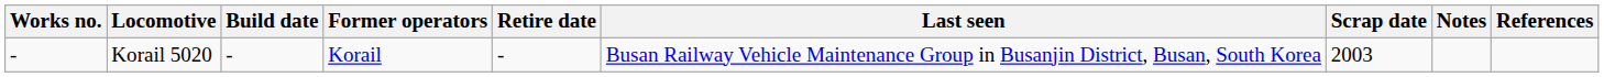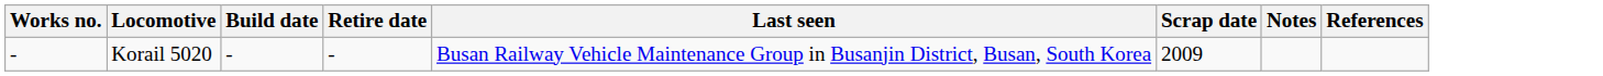- column: Former operators | Korail
Korail 5020 | Scrap date: 2003 -> 2009
